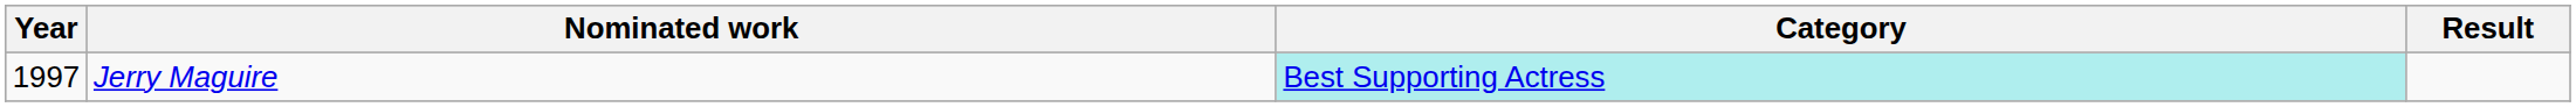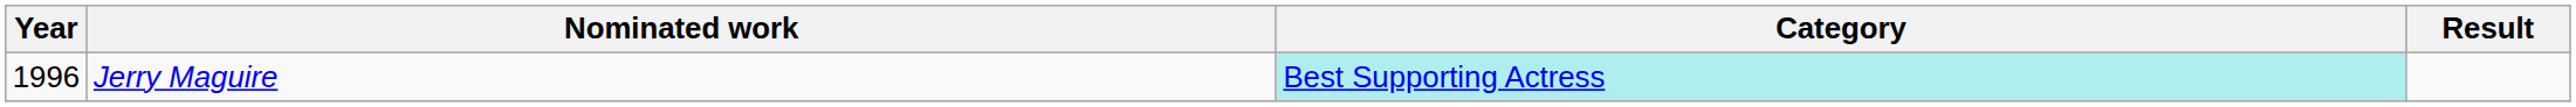Jerry Maguire | Year: 1997 -> 1996
